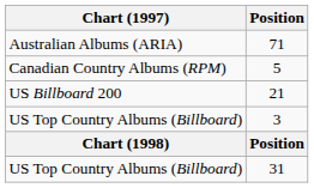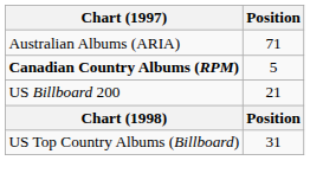5 | Chart (1997): normal -> bold
- row: US Top Country Albums (Billboard) | 3
